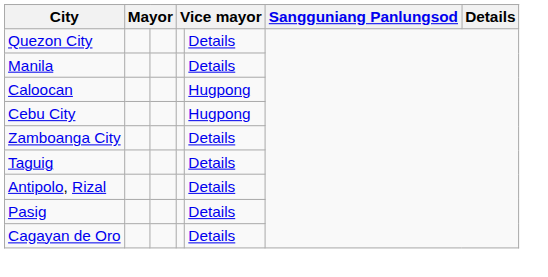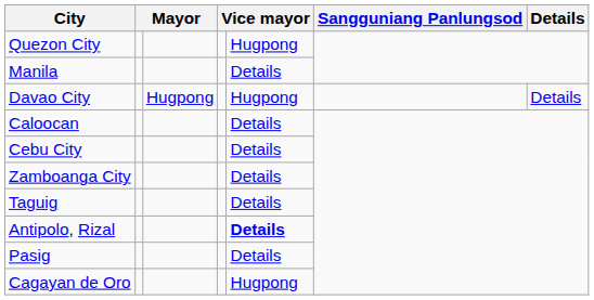Quezon City | column 5: Details -> Hugpong
+ row: Davao City | Hugpong | Hugpong | Details
Caloocan | column 5: Hugpong -> Details
Cebu City | column 5: Hugpong -> Details
Antipolo, Rizal | column 5: normal -> bold
Cagayan de Oro | column 5: Details -> Hugpong
